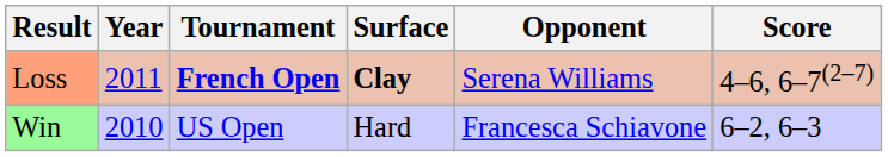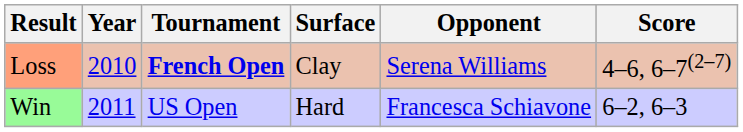Loss | Year: 2011 -> 2010
Loss | Surface: bold -> normal
Win | Year: 2010 -> 2011
